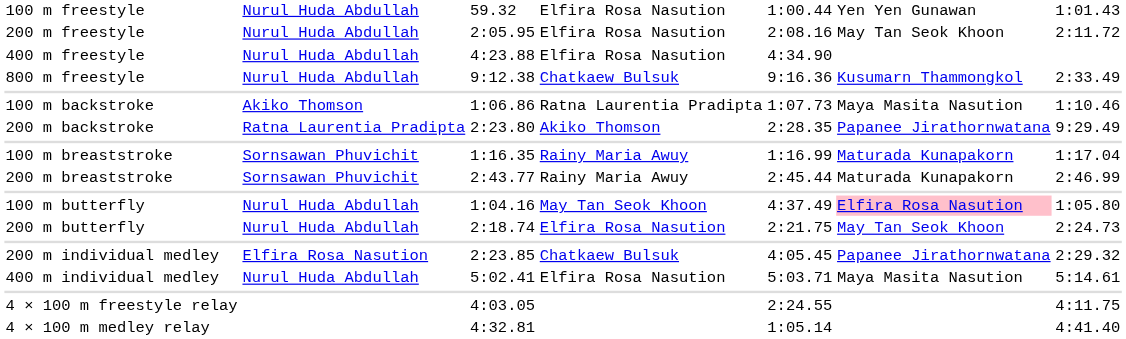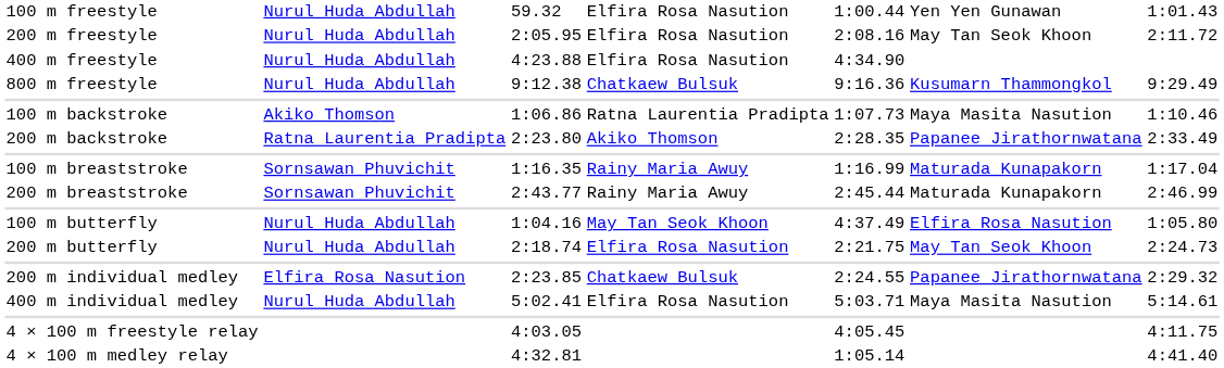800 m freestyle | column 7: 2:33.49 -> 9:29.49
200 m backstroke | column 7: 9:29.49 -> 2:33.49
100 m butterfly | column 6: pink background -> no background
200 m individual medley | column 5: 4:05.45 -> 2:24.55
4 × 100 m freestyle relay | column 5: 2:24.55 -> 4:05.45
